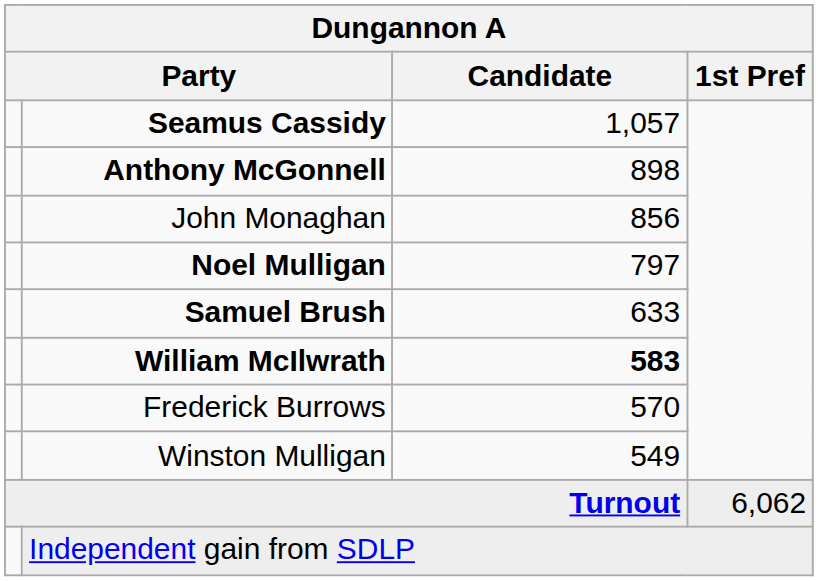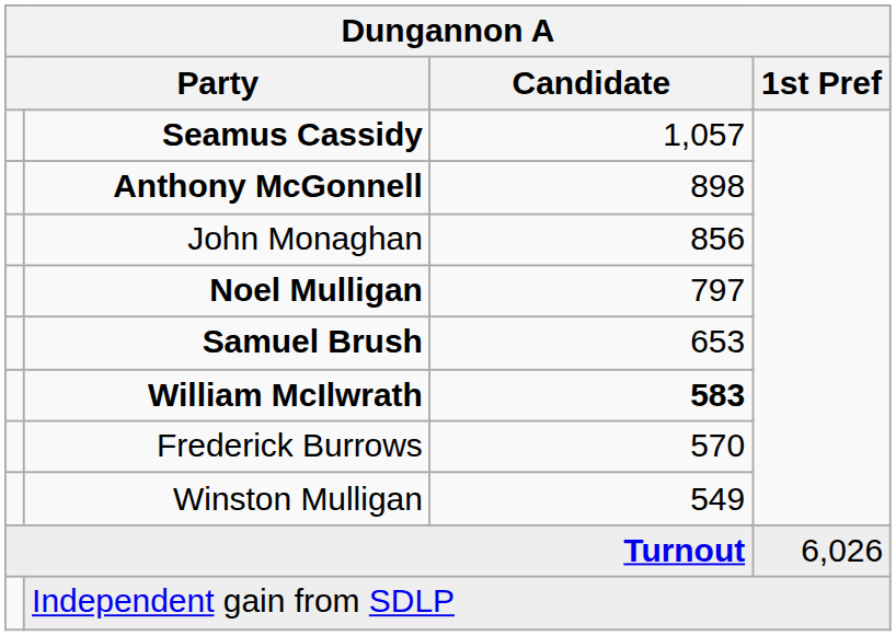Samuel Brush | Candidate: 633 -> 653
Turnout | 1st Pref: 6,062 -> 6,026
